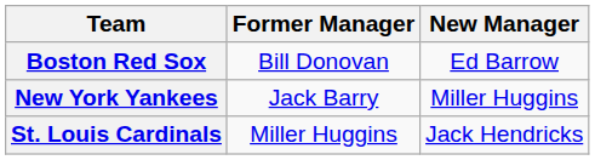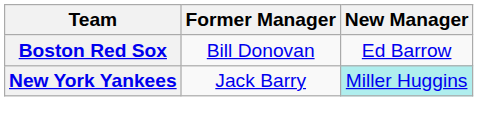New York Yankees | New Manager: no background -> paleturquoise background
- row: St. Louis Cardinals | Miller Huggins | Jack Hendricks
